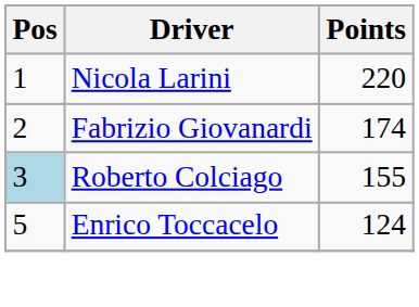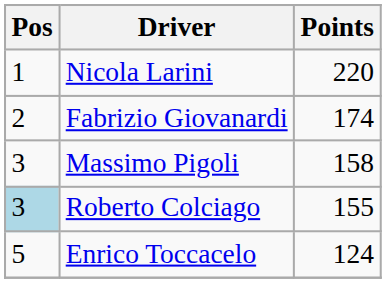+ row: 3 | Massimo Pigoli | 158
